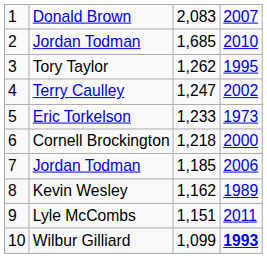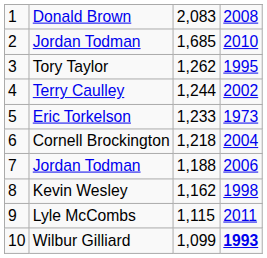Donald Brown | column 4: 2007 -> 2008
Terry Caulley | column 3: 1,247 -> 1,244
Cornell Brockington | column 4: 2000 -> 2004
7 / Jordan Todman | column 3: 1,185 -> 1,188
Kevin Wesley | column 4: 1989 -> 1998
Lyle McCombs | column 3: 1,151 -> 1,115
